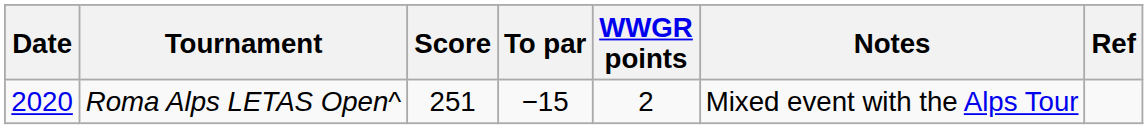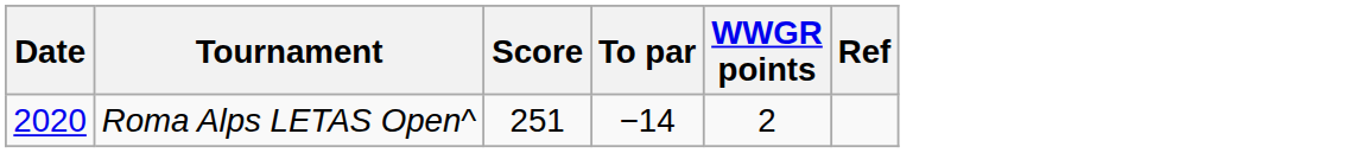- column: Notes | Mixed event with the Alps Tour
Roma Alps LETAS Open^ | To par: −15 -> −14
